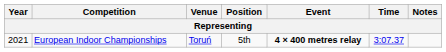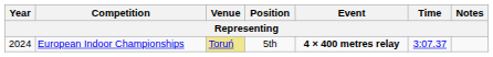European Indoor Championships | Year: 2021 -> 2024
European Indoor Championships | Venue: no background -> khaki background
